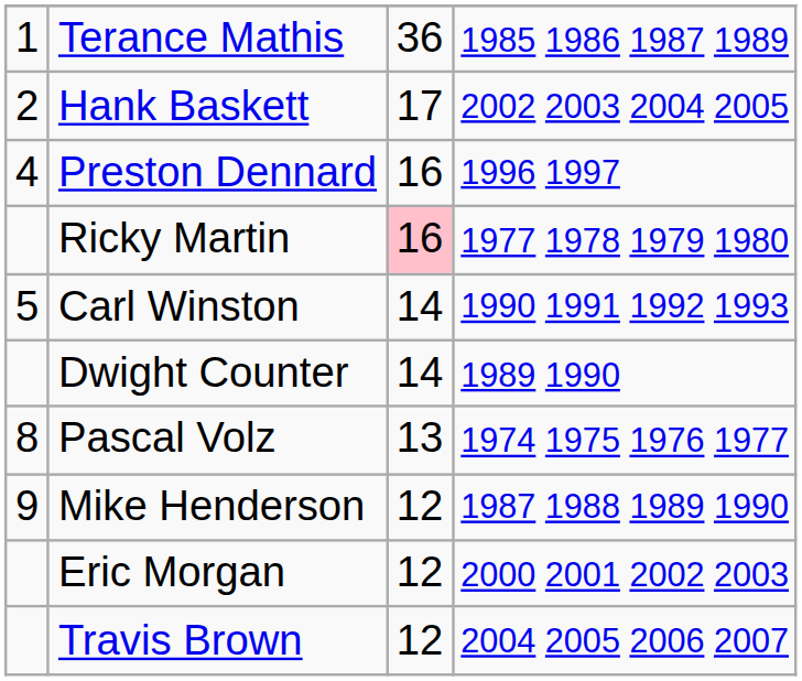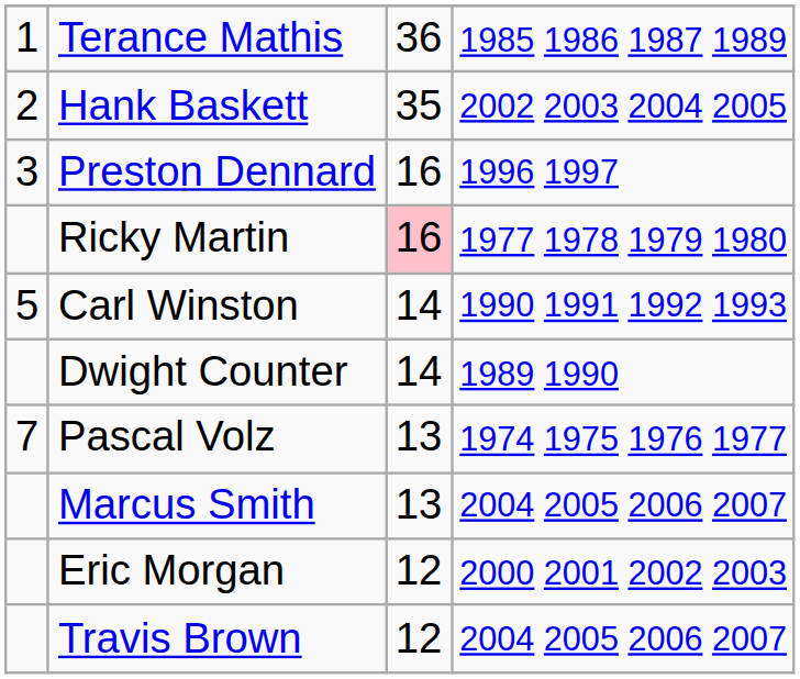Hank Baskett | column 3: 17 -> 35
Preston Dennard | column 1: 4 -> 3
Pascal Volz | column 1: 8 -> 7
+ row: Marcus Smith | 13 | 2004 2005 2006 2007
- row: 9 | Mike Henderson | 12 | 1987 1988 1989 1990
